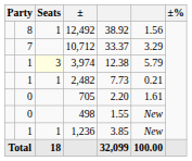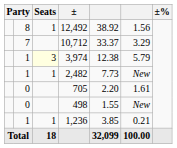2,482 | column 6: 0.21 -> New
1,236 | column 6: New -> 0.21
